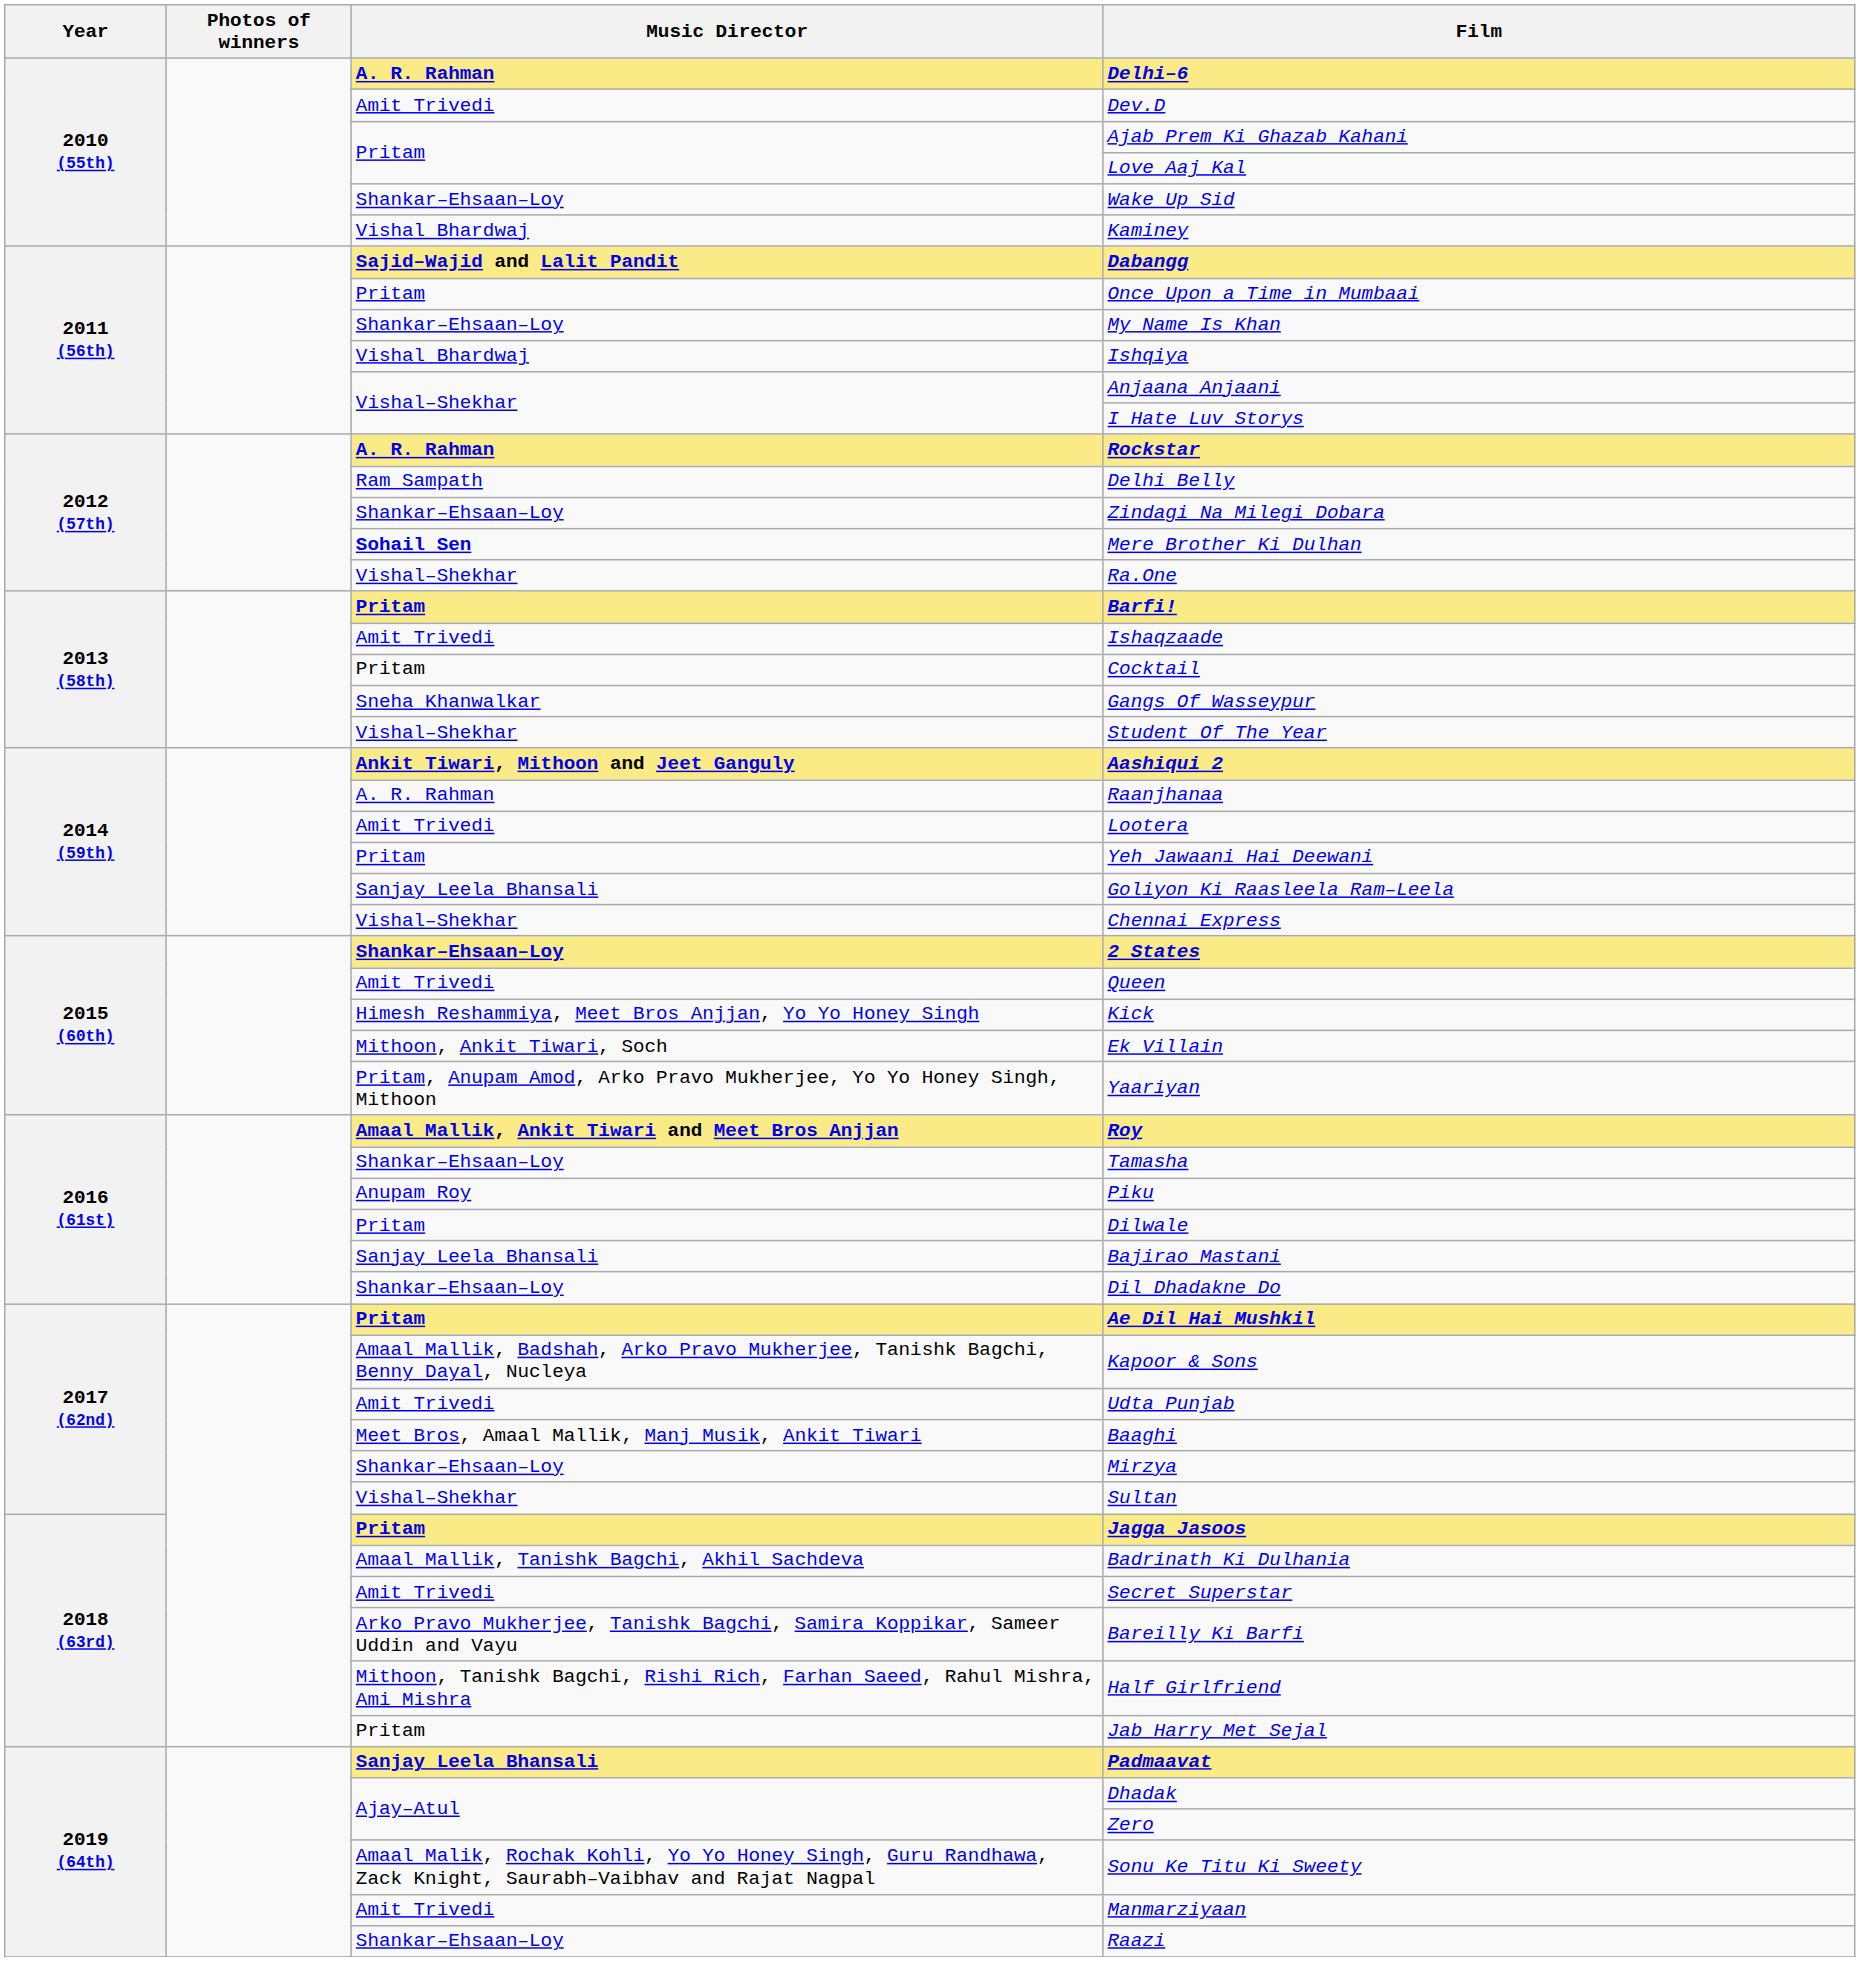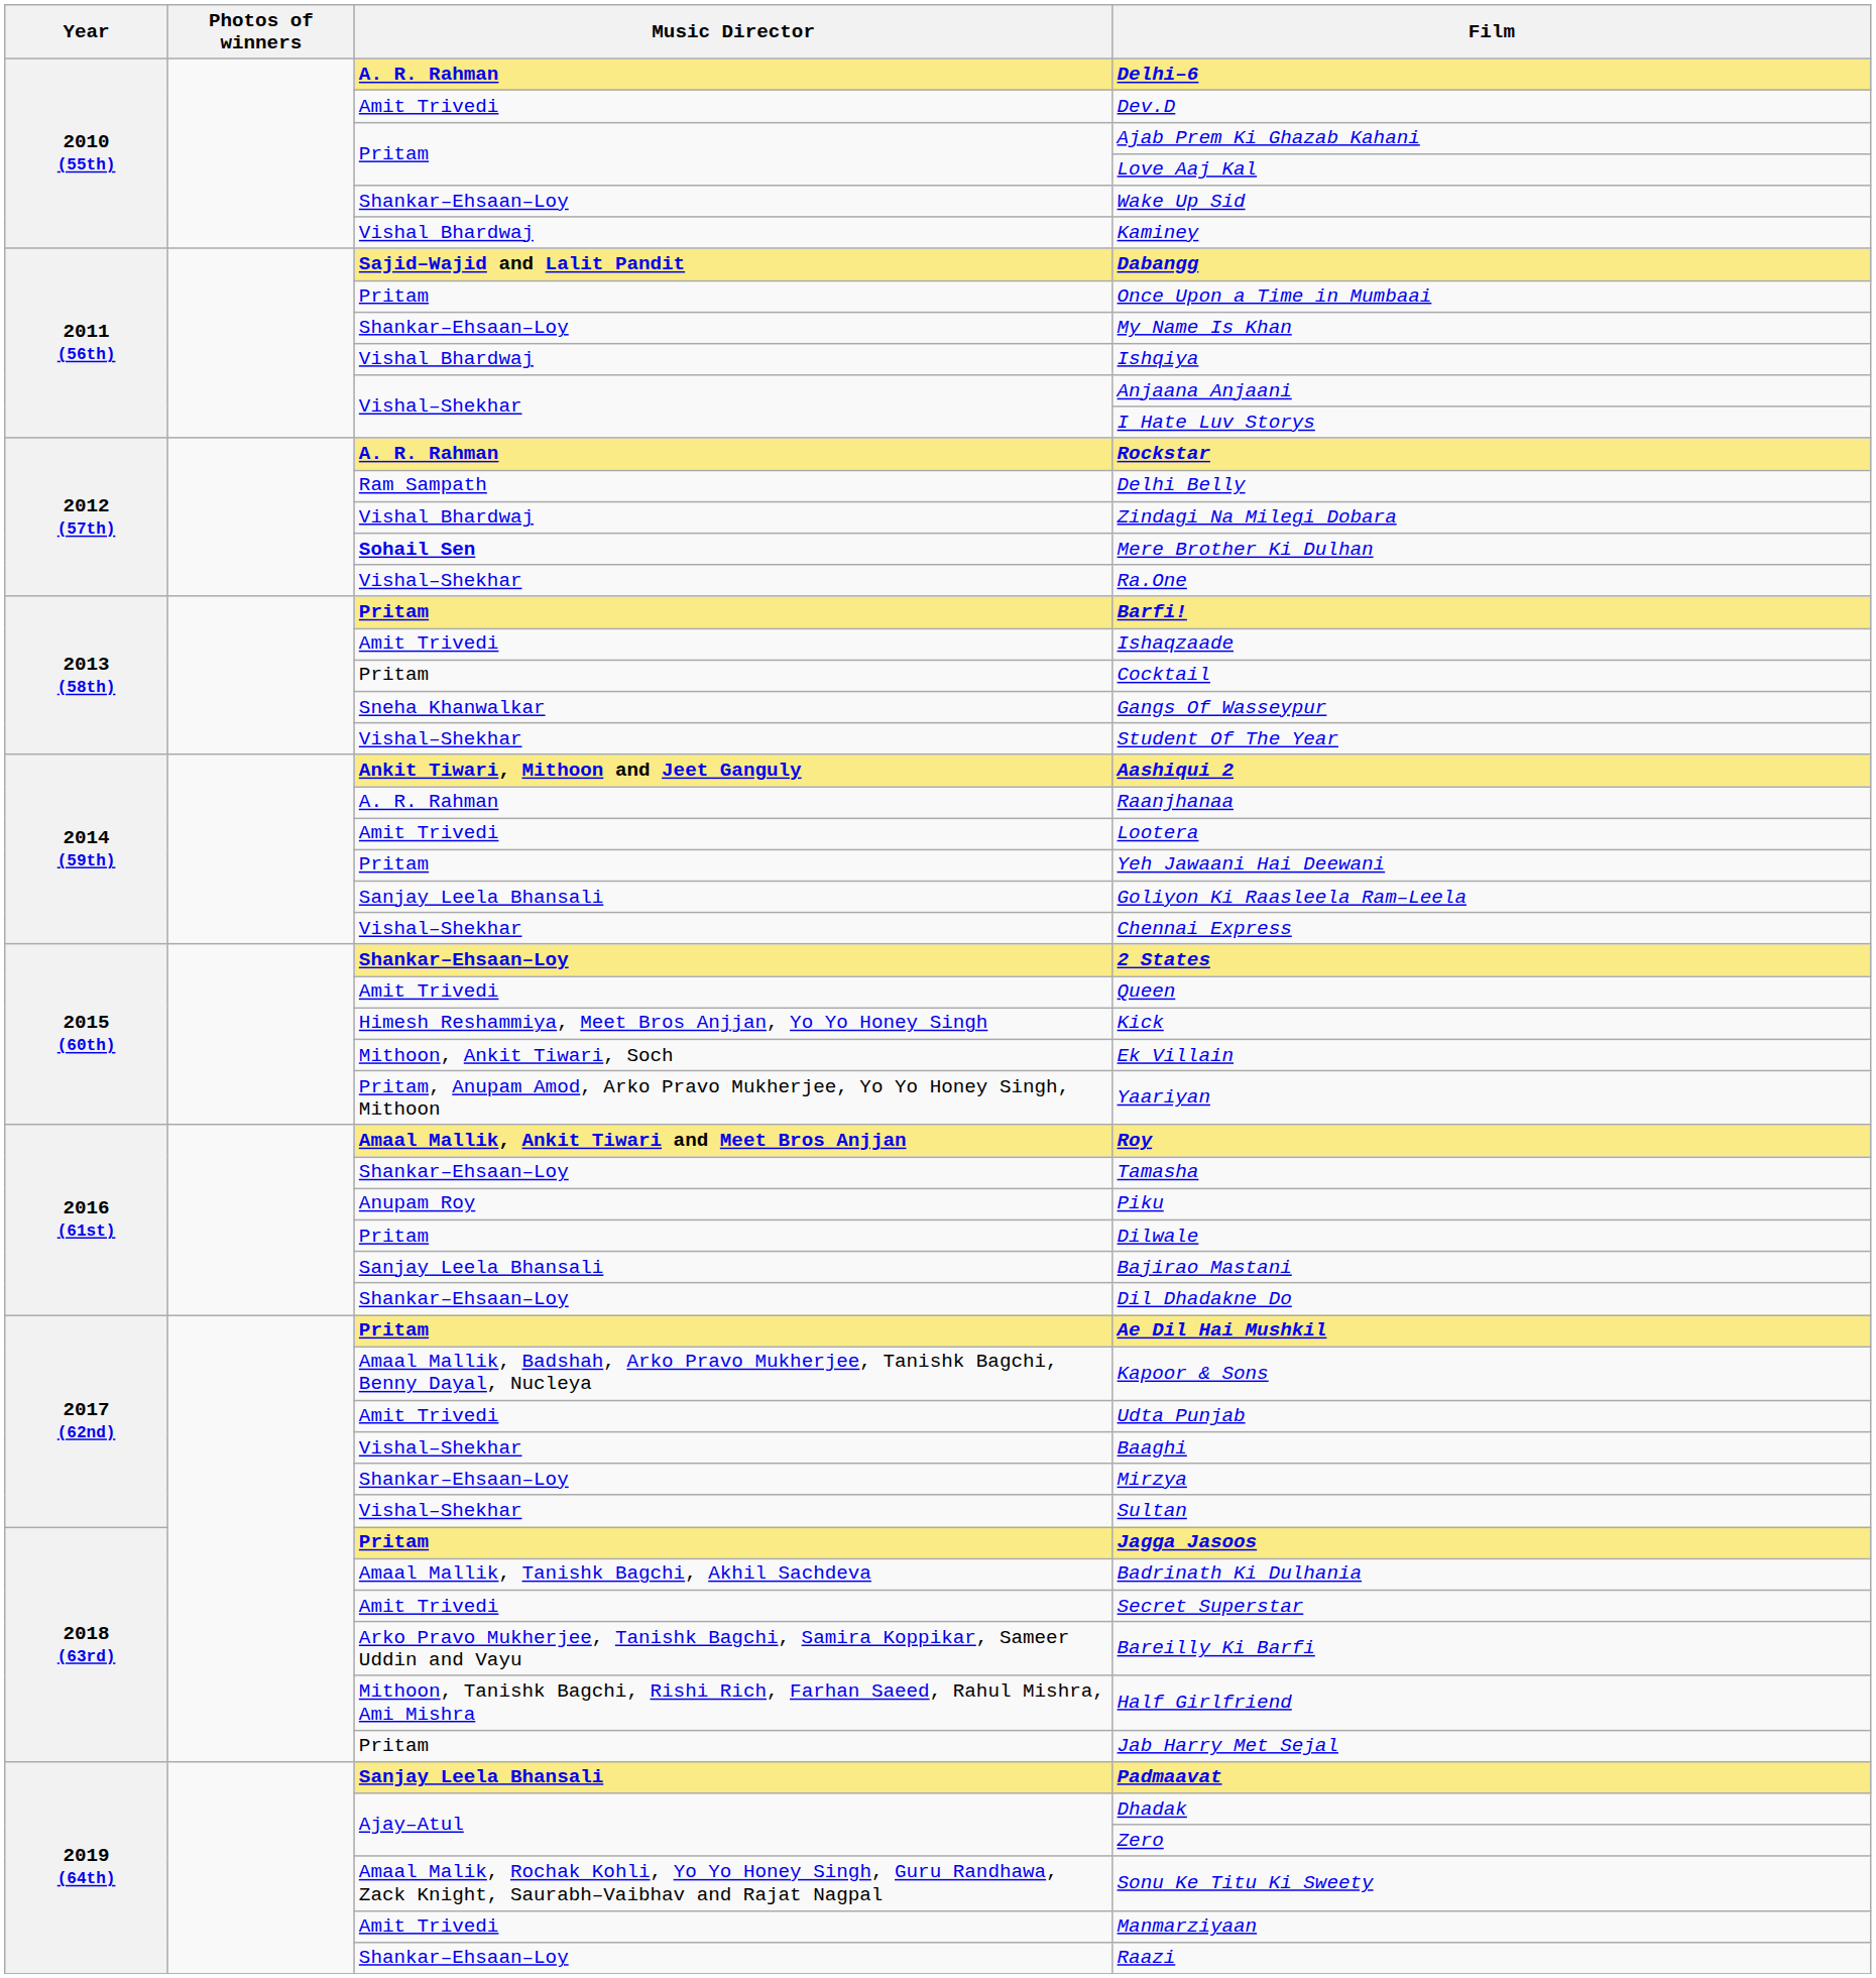Zindagi Na Milegi Dobara | Music Director: Shankar–Ehsaan–Loy -> Vishal Bhardwaj
Baaghi | Music Director: Meet Bros, Amaal Mallik, Manj Musik, Ankit Tiwari -> Vishal–Shekhar
